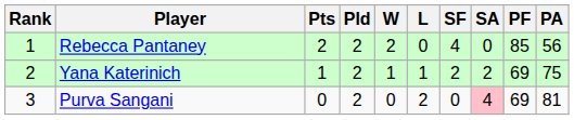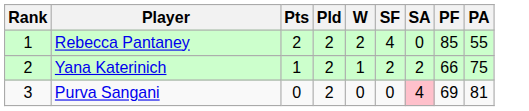- column: L | 0 | 1 | 2
Rebecca Pantaney | PA: 56 -> 55
Yana Katerinich | PF: 69 -> 66
